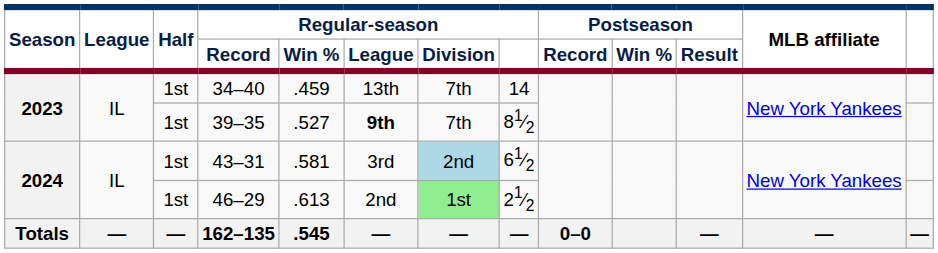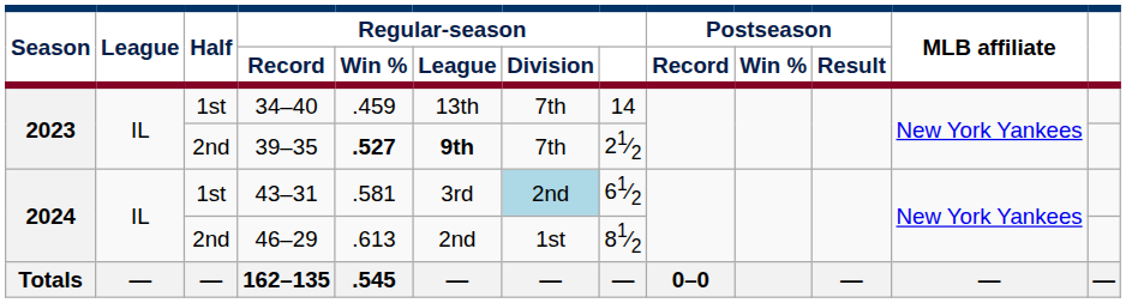39–35 | Half: 1st -> 2nd
39–35 | Regular-season / Win %: normal -> bold
39–35 | Regular-season: 81⁄2 -> 21⁄2
46–29 | Half: 1st -> 2nd
46–29 | Regular-season / Division: lightgreen background -> no background
46–29 | Regular-season: 21⁄2 -> 81⁄2
